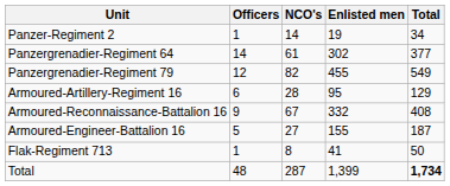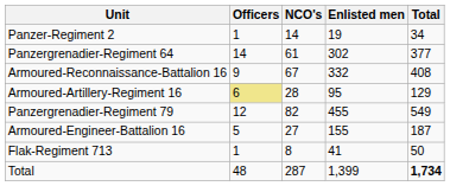rows swapped: Panzergrenadier-Regiment 79 <-> Armoured-Reconnaissance-Battalion 16
Armoured-Artillery-Regiment 16 | Officers: no background -> khaki background
